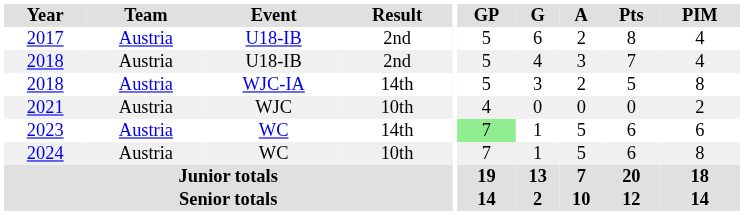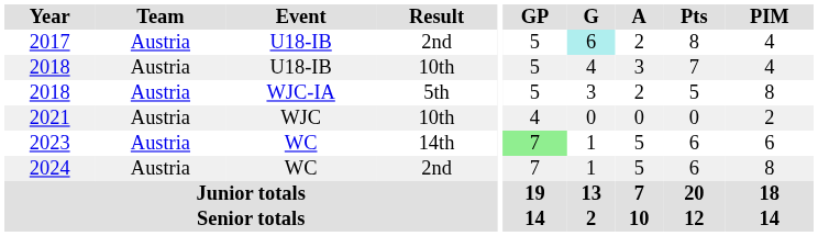2017 | G: no background -> paleturquoise background
2018 / U18-IB | Result: 2nd -> 10th
2018 / WJC-IA | Result: 14th -> 5th
2024 | Result: 10th -> 2nd
